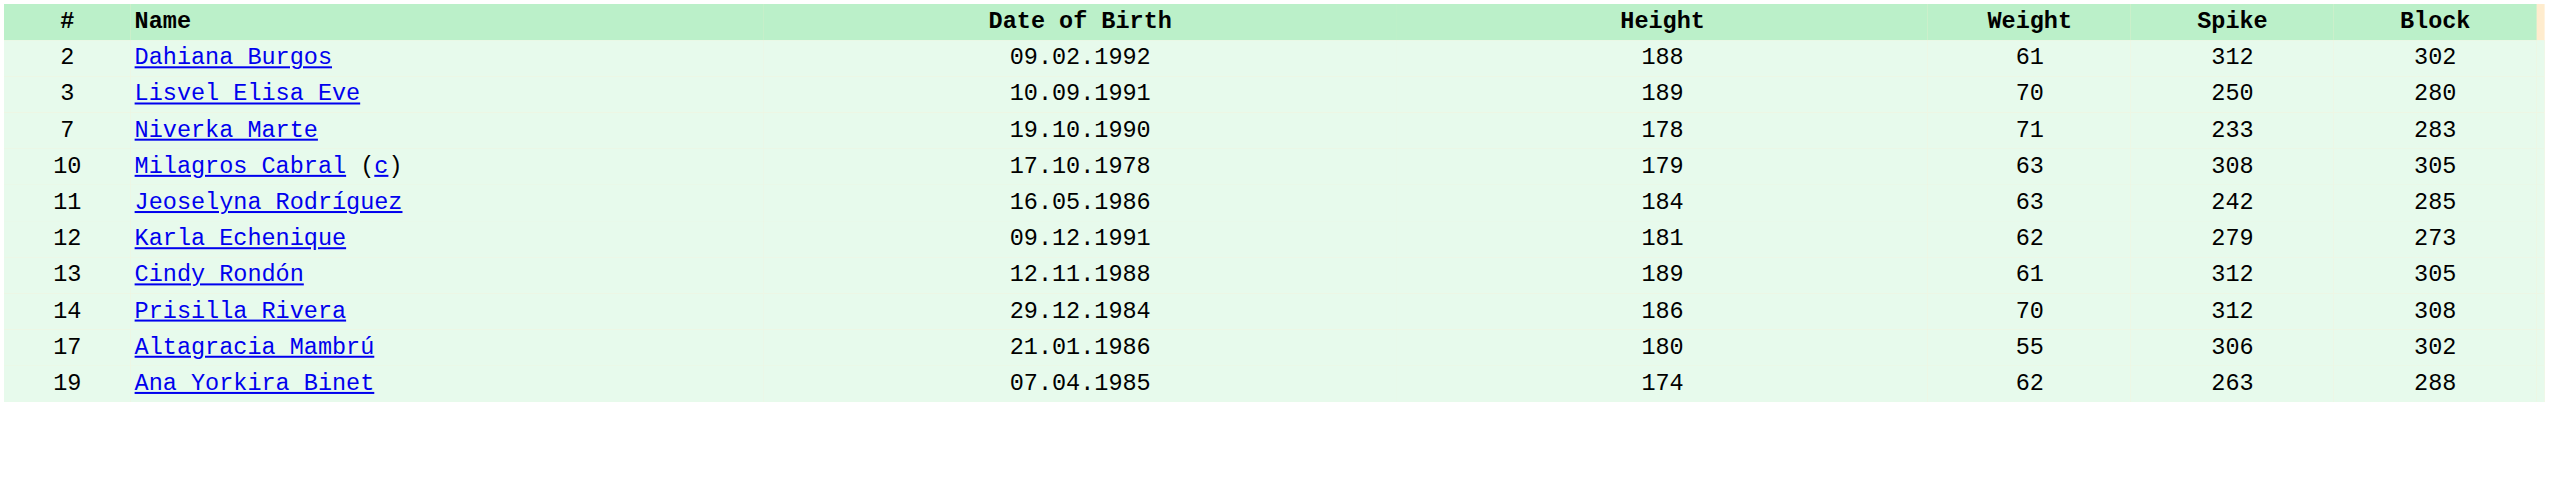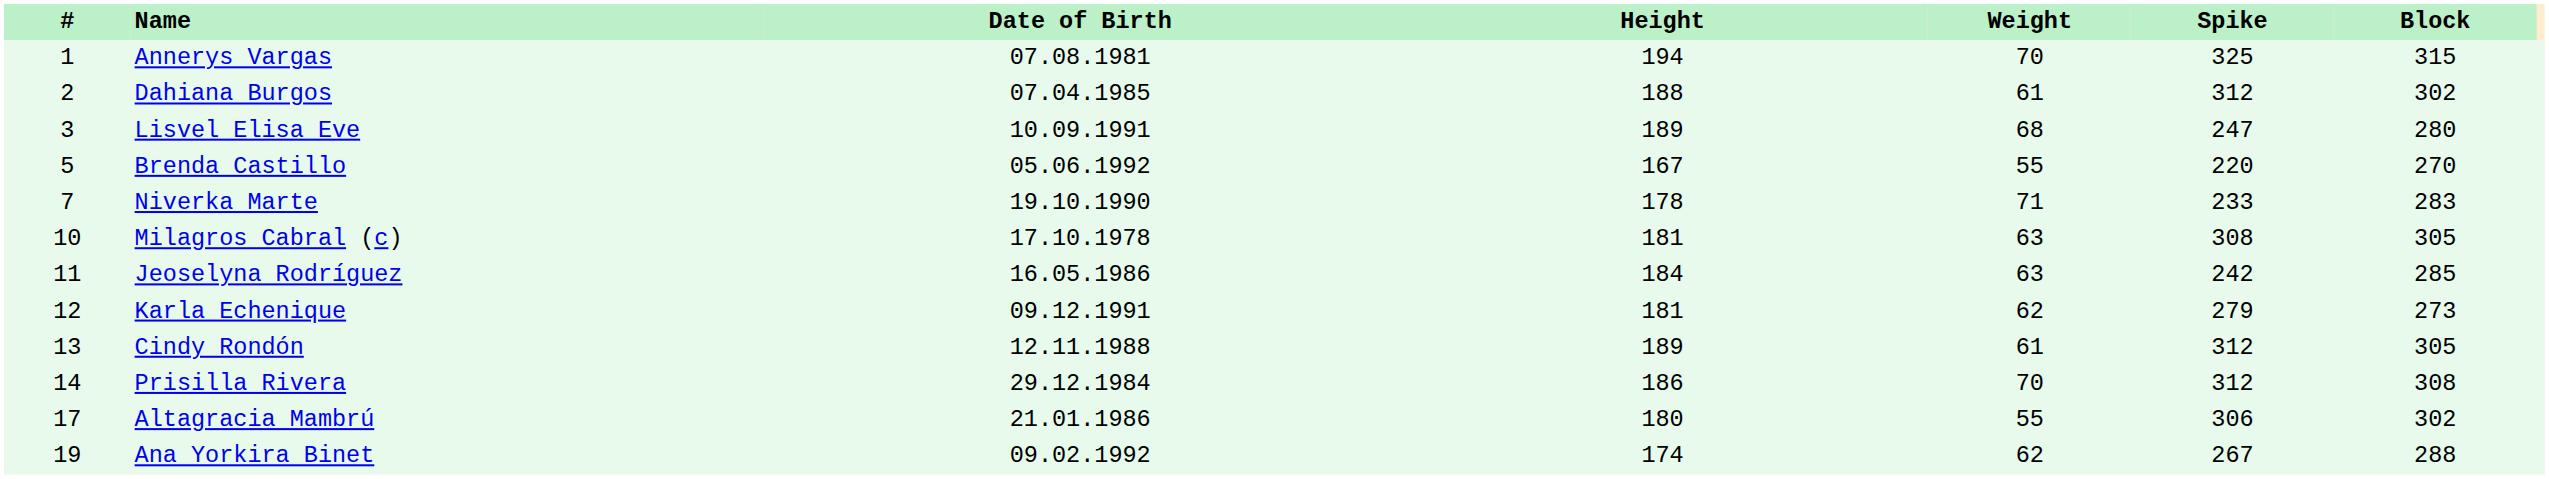+ row: 1 | Annerys Vargas | 07.08.1981 | 194 | 70 | 325 | 315
Dahiana Burgos | Date of Birth: 09.02.1992 -> 07.04.1985
Lisvel Elisa Eve | Weight: 70 -> 68
Lisvel Elisa Eve | Spike: 250 -> 247
+ row: 5 | Brenda Castillo | 05.06.1992 | 167 | 55 | 220 | 270
Milagros Cabral (c) | Height: 179 -> 181
Ana Yorkira Binet | Date of Birth: 07.04.1985 -> 09.02.1992
Ana Yorkira Binet | Spike: 263 -> 267
